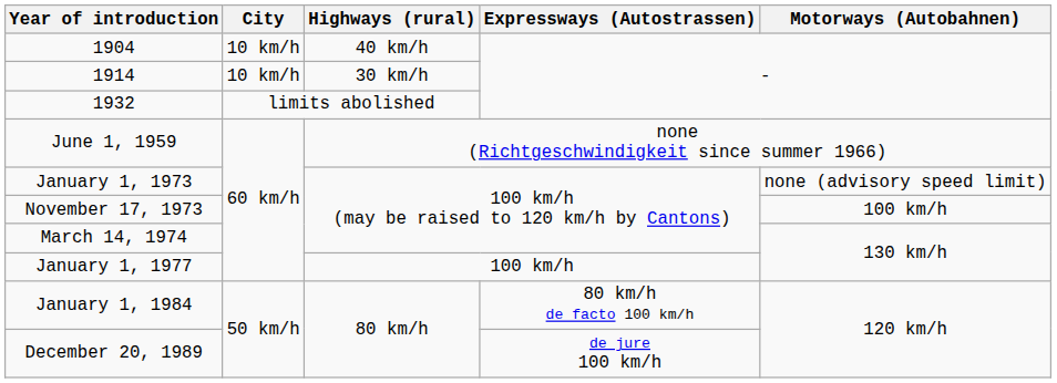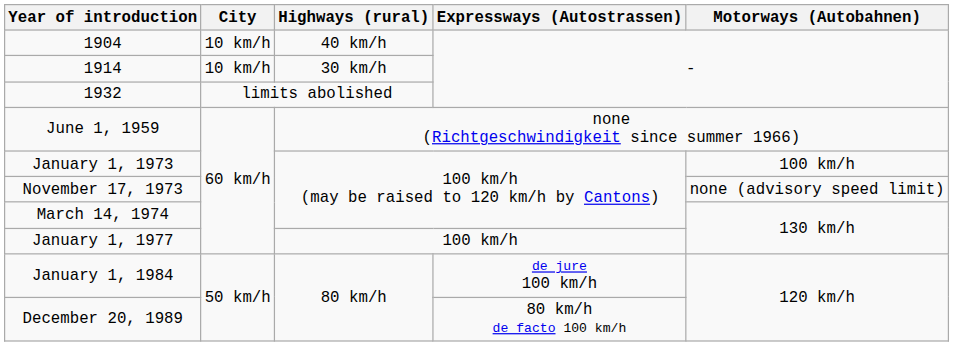January 1, 1973 | Motorways (Autobahnen): none (advisory speed limit) -> 100 km/h
November 17, 1973 | Motorways (Autobahnen): 100 km/h -> none (advisory speed limit)
January 1, 1984 | Expressways (Autostrassen): 80 km/h de facto 100 km/h -> de jure 100 km/h
December 20, 1989 | Expressways (Autostrassen): de jure 100 km/h -> 80 km/h de facto 100 km/h
